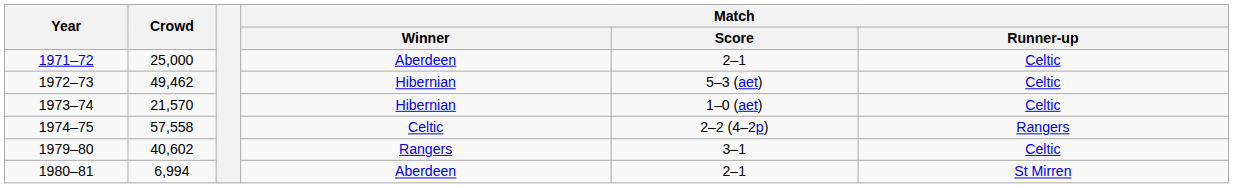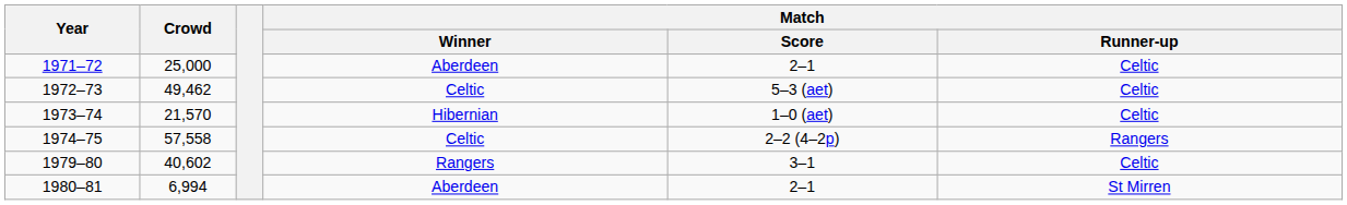1972–73 | Match / Winner: Hibernian -> Celtic
